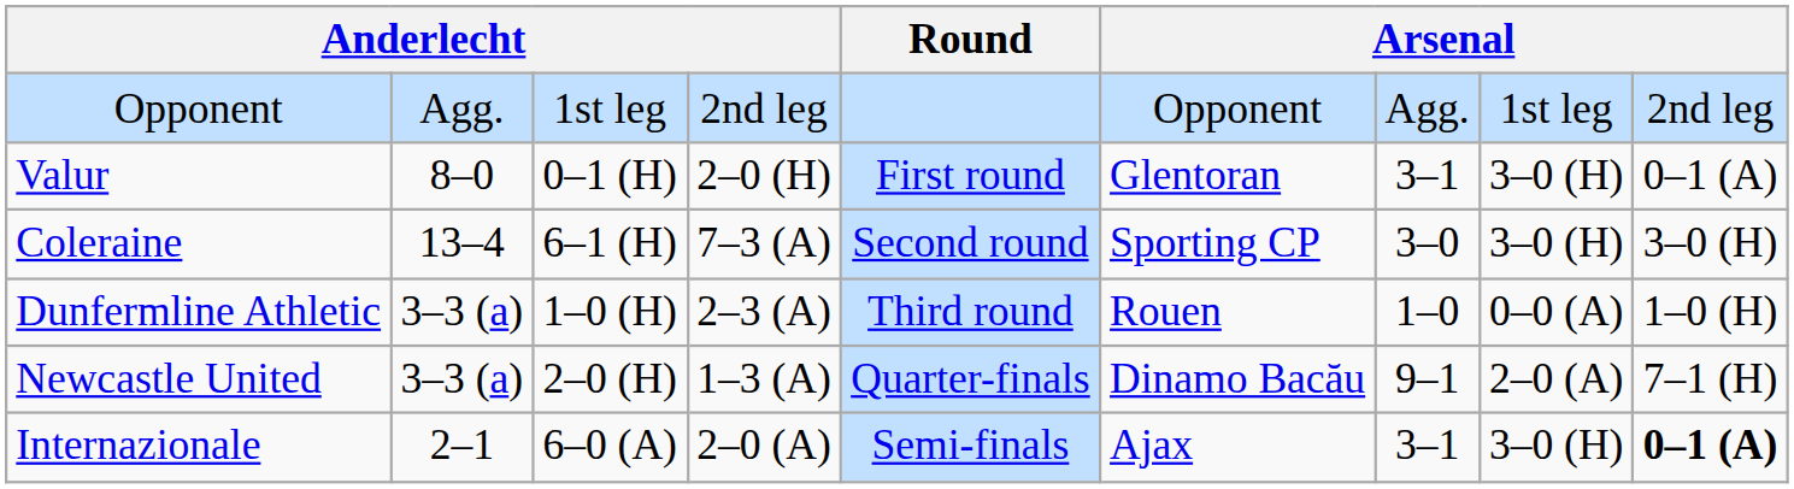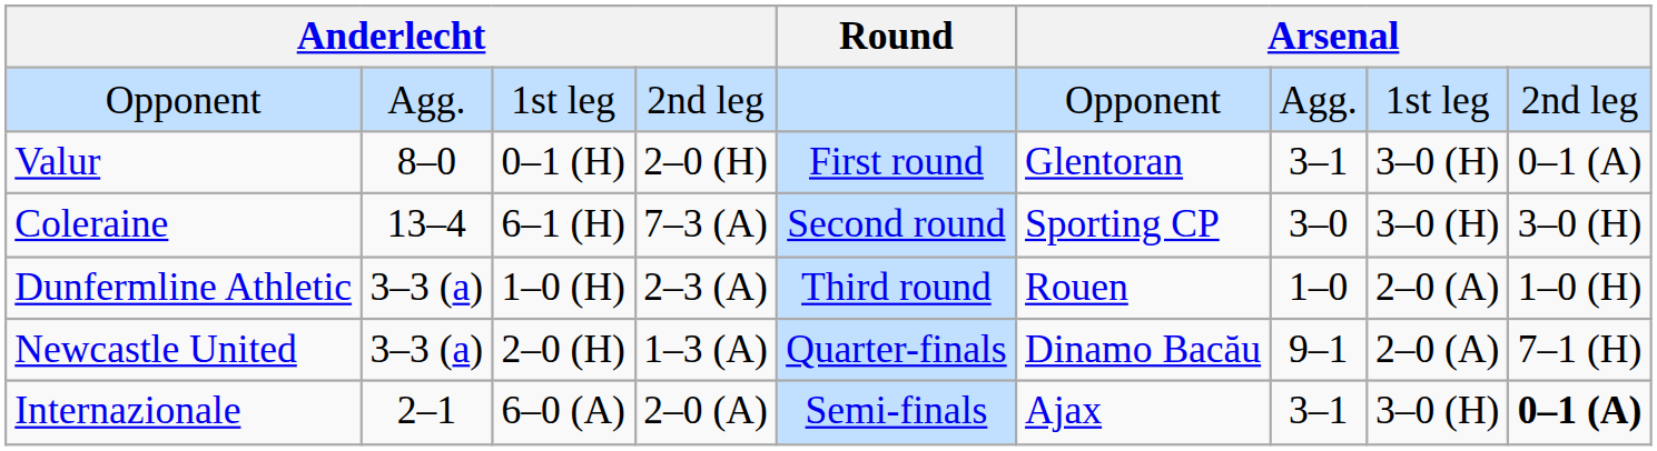Dunfermline Athletic | column 8: 0–0 (A) -> 2–0 (A)
